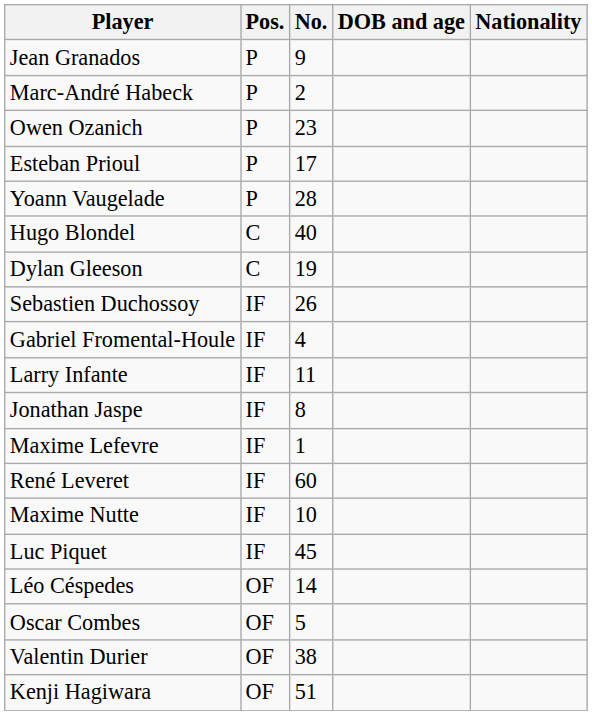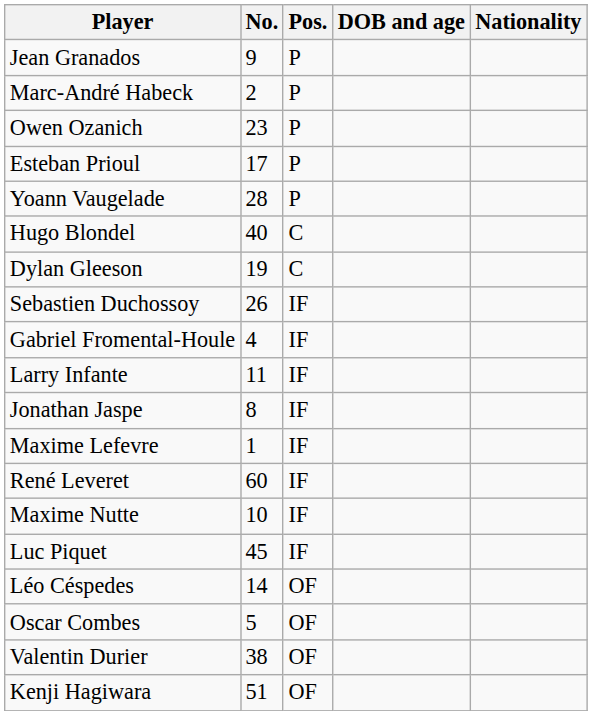columns swapped: No. <-> Pos.
